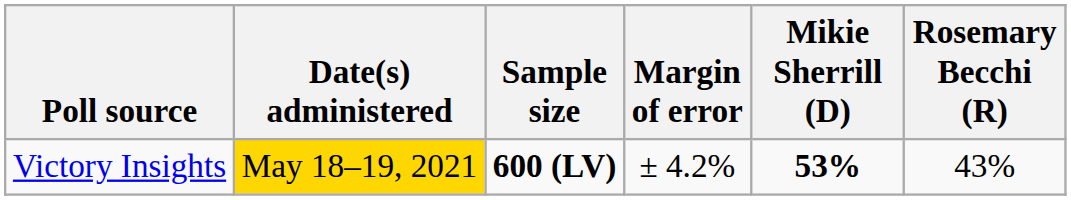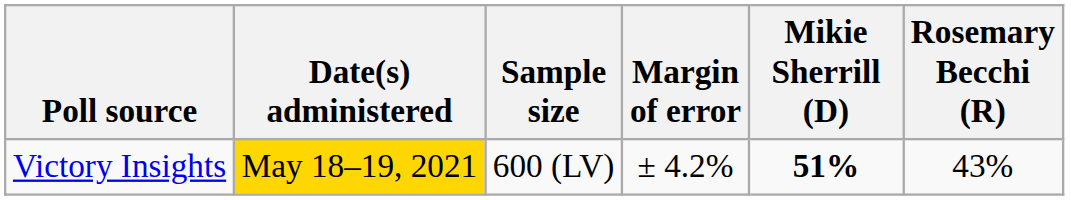Victory Insights | Sample size: bold -> normal
Victory Insights | Mikie Sherrill (D): 53% -> 51%
